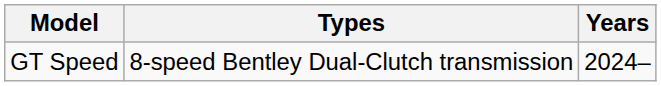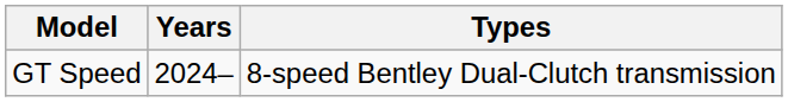columns swapped: Years <-> Types
